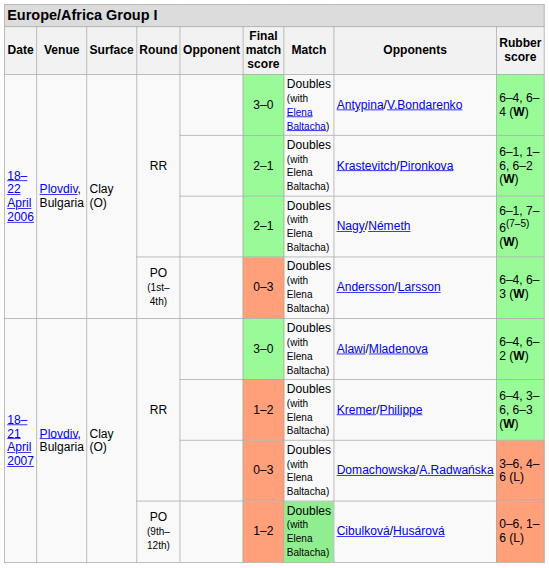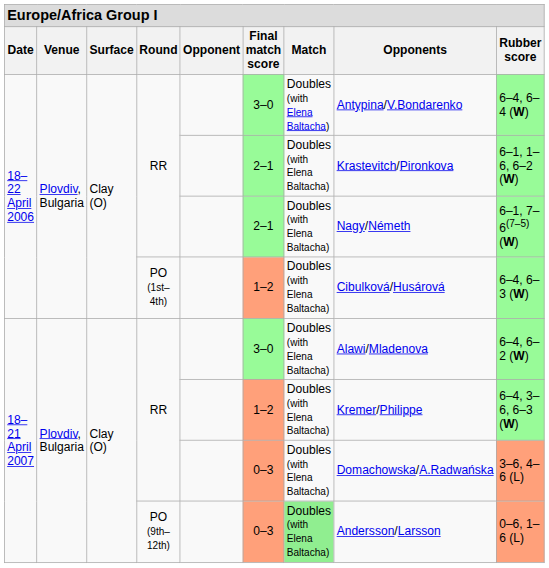PO (1st–4th) | column 6: 0–3 -> 1–2
PO (1st–4th) | column 8: Andersson/Larsson -> Cibulková/Husárová
PO (9th–12th) | column 6: 1–2 -> 0–3
PO (9th–12th) | column 8: Cibulková/Husárová -> Andersson/Larsson
